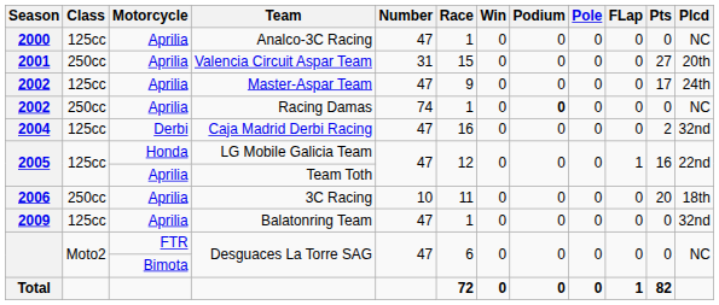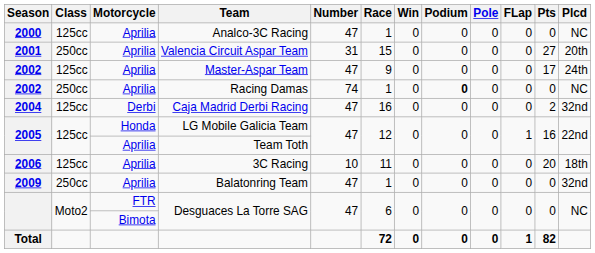3C Racing | Class: 250cc -> 125cc
Balatonring Team | Class: 125cc -> 250cc
